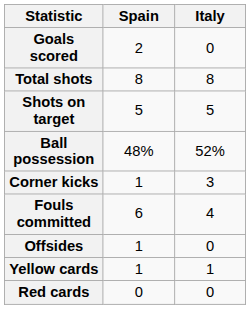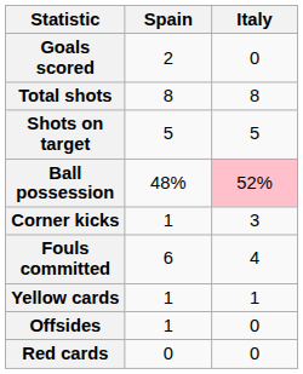Ball possession | Italy: no background -> pink background
rows swapped: Offsides <-> Yellow cards
